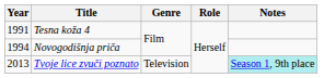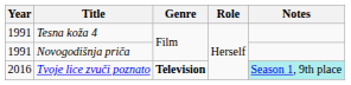Novogodišnja priča | Year: 1994 -> 1991
Tvoje lice zvuči poznato | Year: 2013 -> 2016
Tvoje lice zvuči poznato | Genre: normal -> bold
